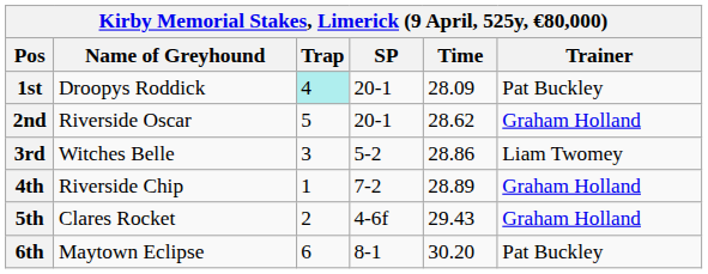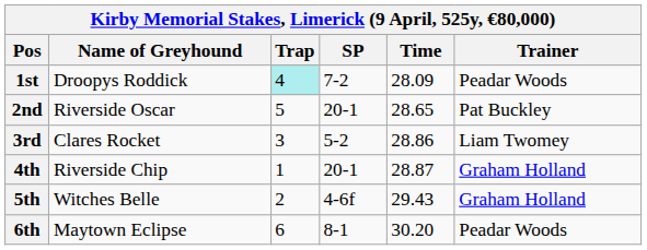1st | SP: 20-1 -> 7-2
1st | Trainer: Pat Buckley -> Peadar Woods
2nd | Time: 28.62 -> 28.65
2nd | Trainer: Graham Holland -> Pat Buckley
3rd | Name of Greyhound: Witches Belle -> Clares Rocket
4th | SP: 7-2 -> 20-1
4th | Time: 28.89 -> 28.87
5th | Name of Greyhound: Clares Rocket -> Witches Belle
6th | Trainer: Pat Buckley -> Peadar Woods
